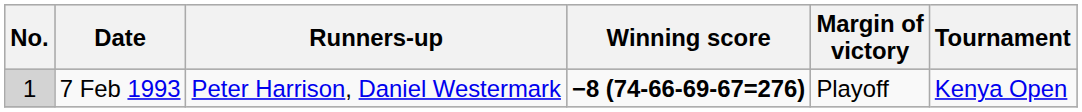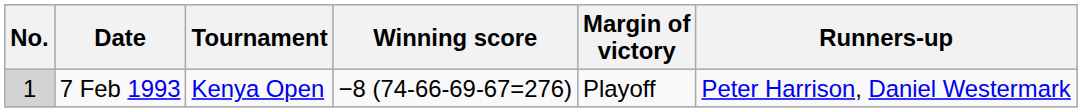columns swapped: Tournament <-> Runners-up
7 Feb 1993 | Winning score: bold -> normal
